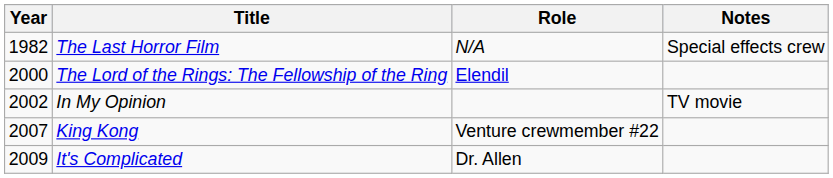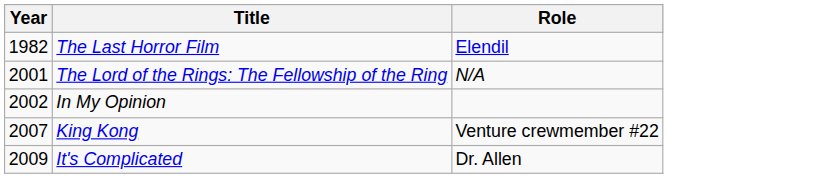- column: Notes | Special effects crew | TV movie
The Last Horror Film | Role: N/A -> Elendil
The Lord of the Rings: The Fellowship of the Ring | Year: 2000 -> 2001
The Lord of the Rings: The Fellowship of the Ring | Role: Elendil -> N/A
